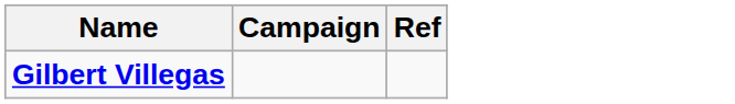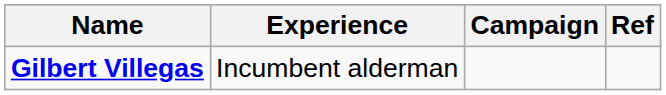+ column: Experience | Incumbent alderman
